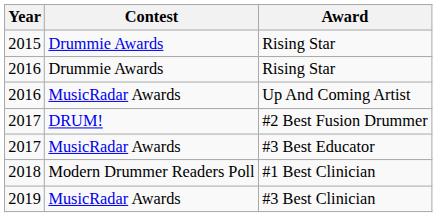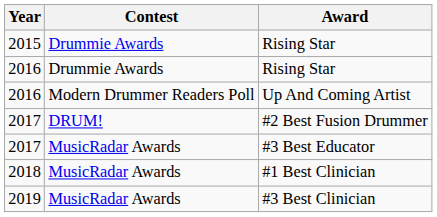Up And Coming Artist | Contest: MusicRadar Awards -> Modern Drummer Readers Poll
#1 Best Clinician | Contest: Modern Drummer Readers Poll -> MusicRadar Awards
